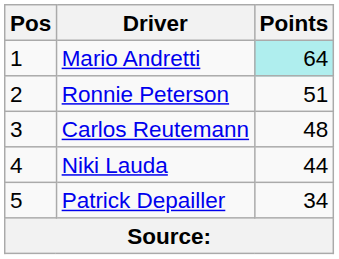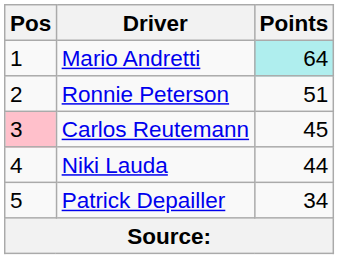Carlos Reutemann | Pos: no background -> pink background
Carlos Reutemann | Points: 48 -> 45
